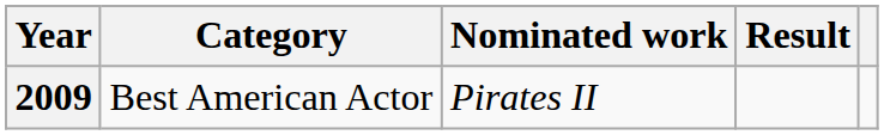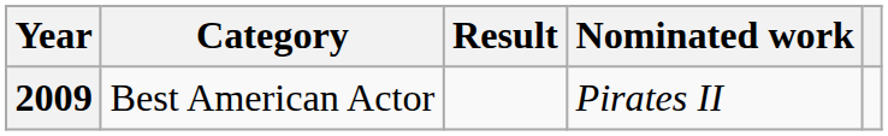columns swapped: Nominated work <-> Result
